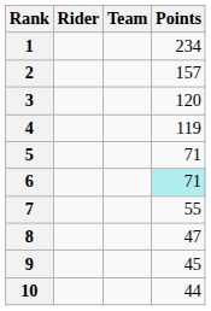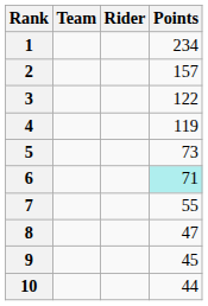columns swapped: Rider <-> Team
3 | Points: 120 -> 122
5 | Points: 71 -> 73
